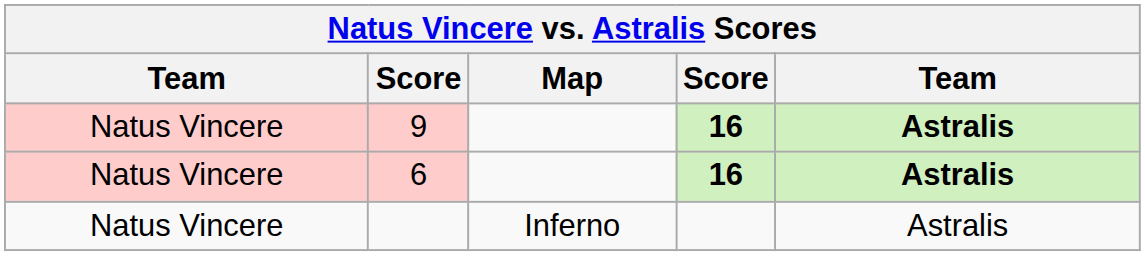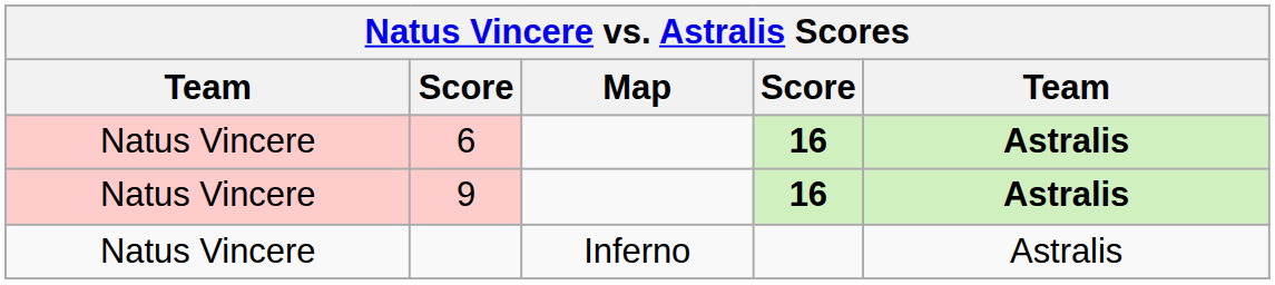rows swapped: 6 <-> 9
